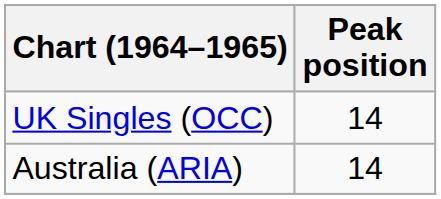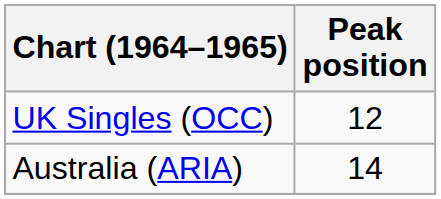UK Singles (OCC) | Peak position: 14 -> 12
